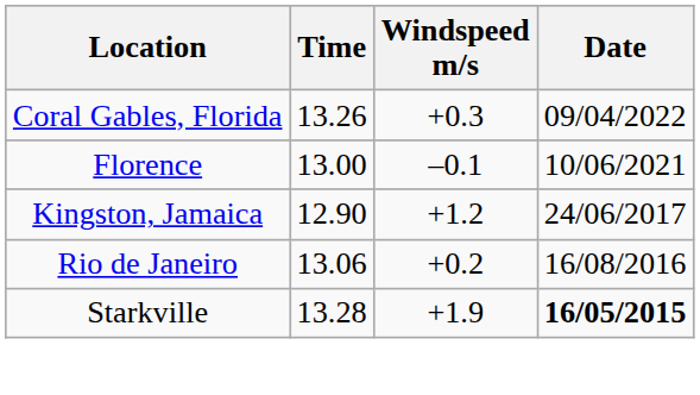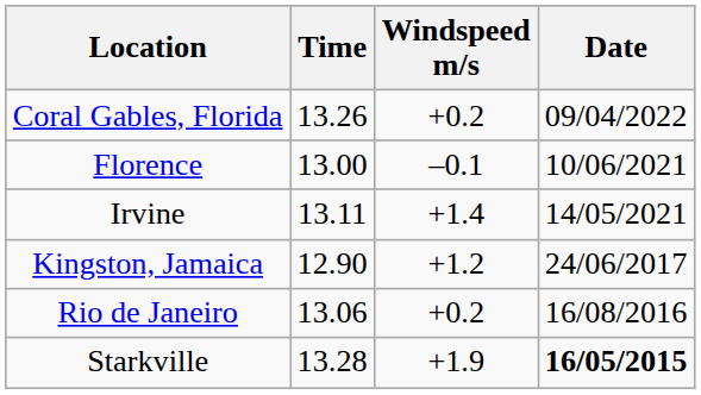Coral Gables, Florida | Windspeed m/s: +0.3 -> +0.2
+ row: Irvine | 13.11 | +1.4 | 14/05/2021
